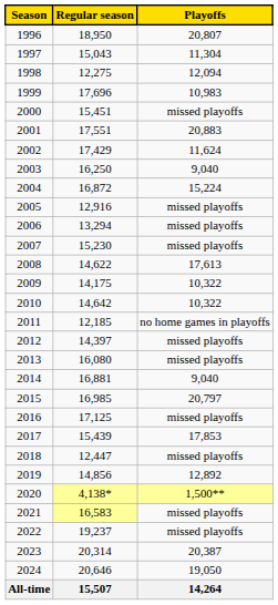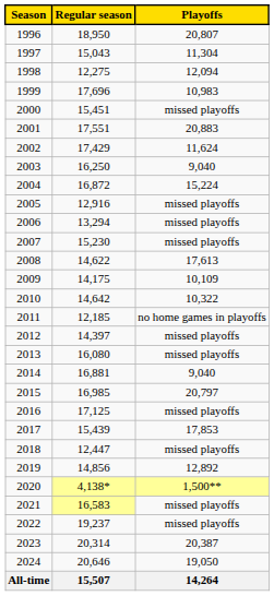2009 | Playoffs: 10,322 -> 10,109
